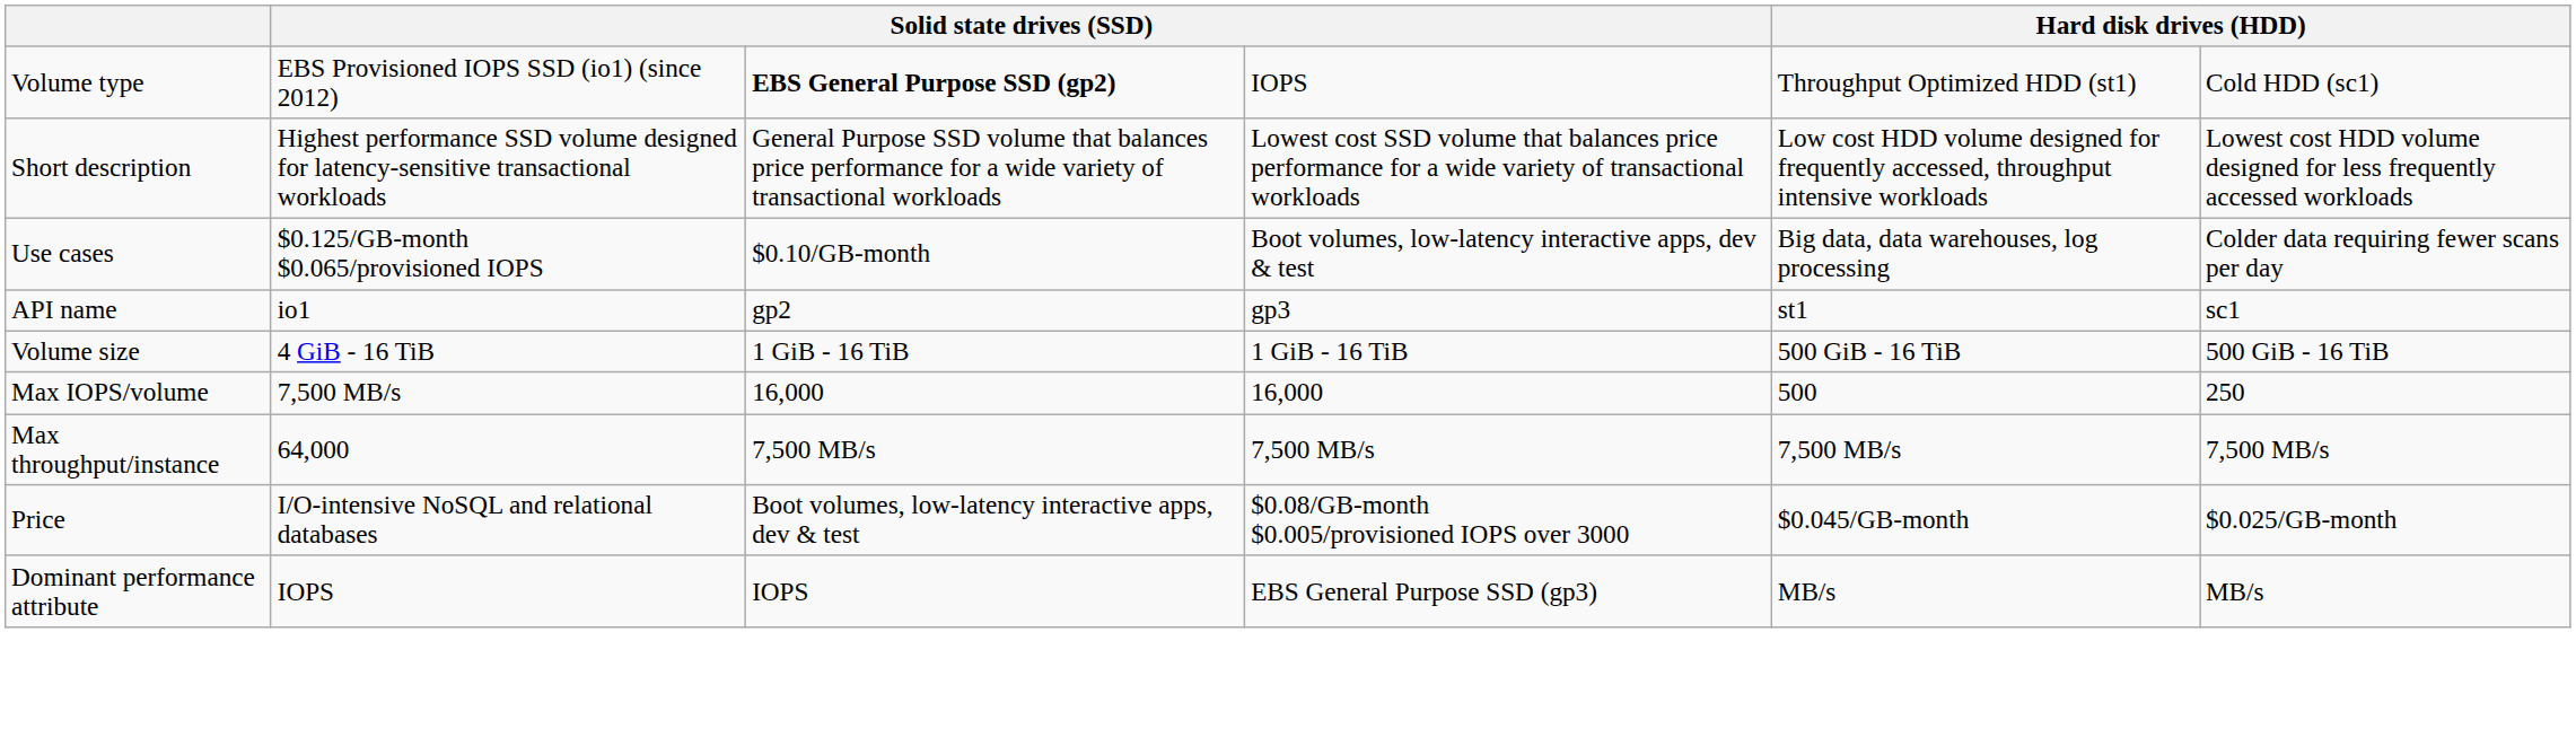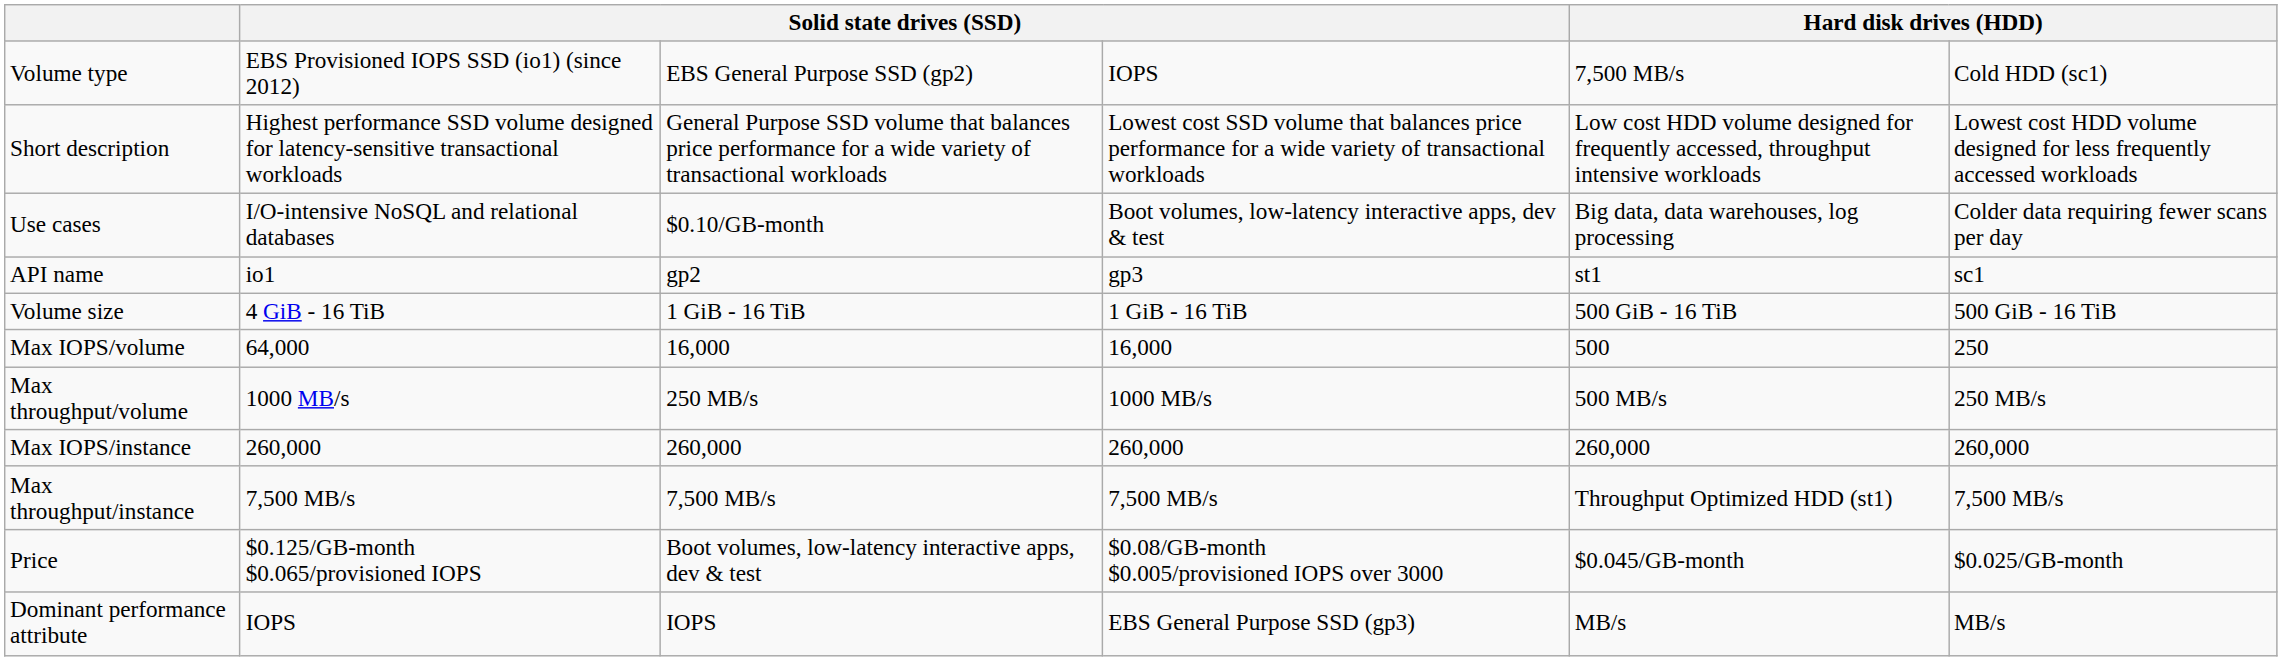Volume type | column 3: bold -> normal
Volume type | column 5: Throughput Optimized HDD (st1) -> 7,500 MB/s
Use cases | column 2: $0.125/GB-month $0.065/provisioned IOPS -> I/O-intensive NoSQL and relational databases
Max IOPS/volume | column 2: 7,500 MB/s -> 64,000
+ row: Max throughput/volume | 1000 MB/s | 250 MB/s | 1000 MB/s | 500 MB/s | 250 MB/s
+ row: Max IOPS/instance | 260,000 | 260,000 | 260,000 | 260,000 | 260,000
Max throughput/instance | column 2: 64,000 -> 7,500 MB/s
Max throughput/instance | column 5: 7,500 MB/s -> Throughput Optimized HDD (st1)
Price | column 2: I/O-intensive NoSQL and relational databases -> $0.125/GB-month $0.065/provisioned IOPS
